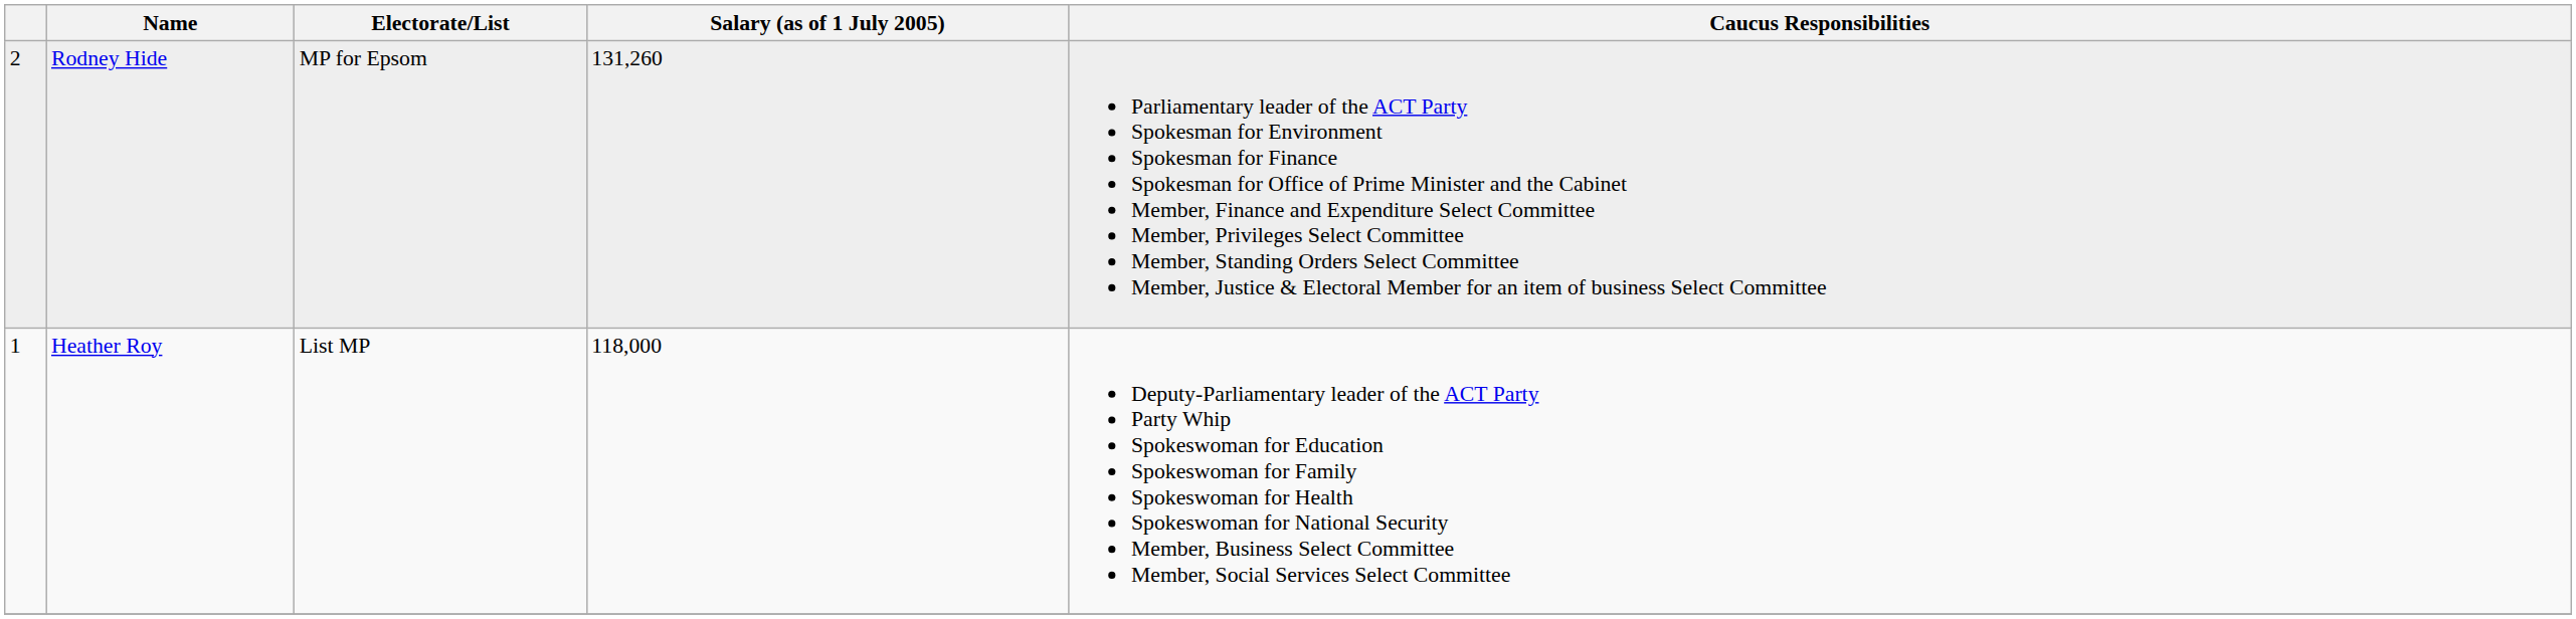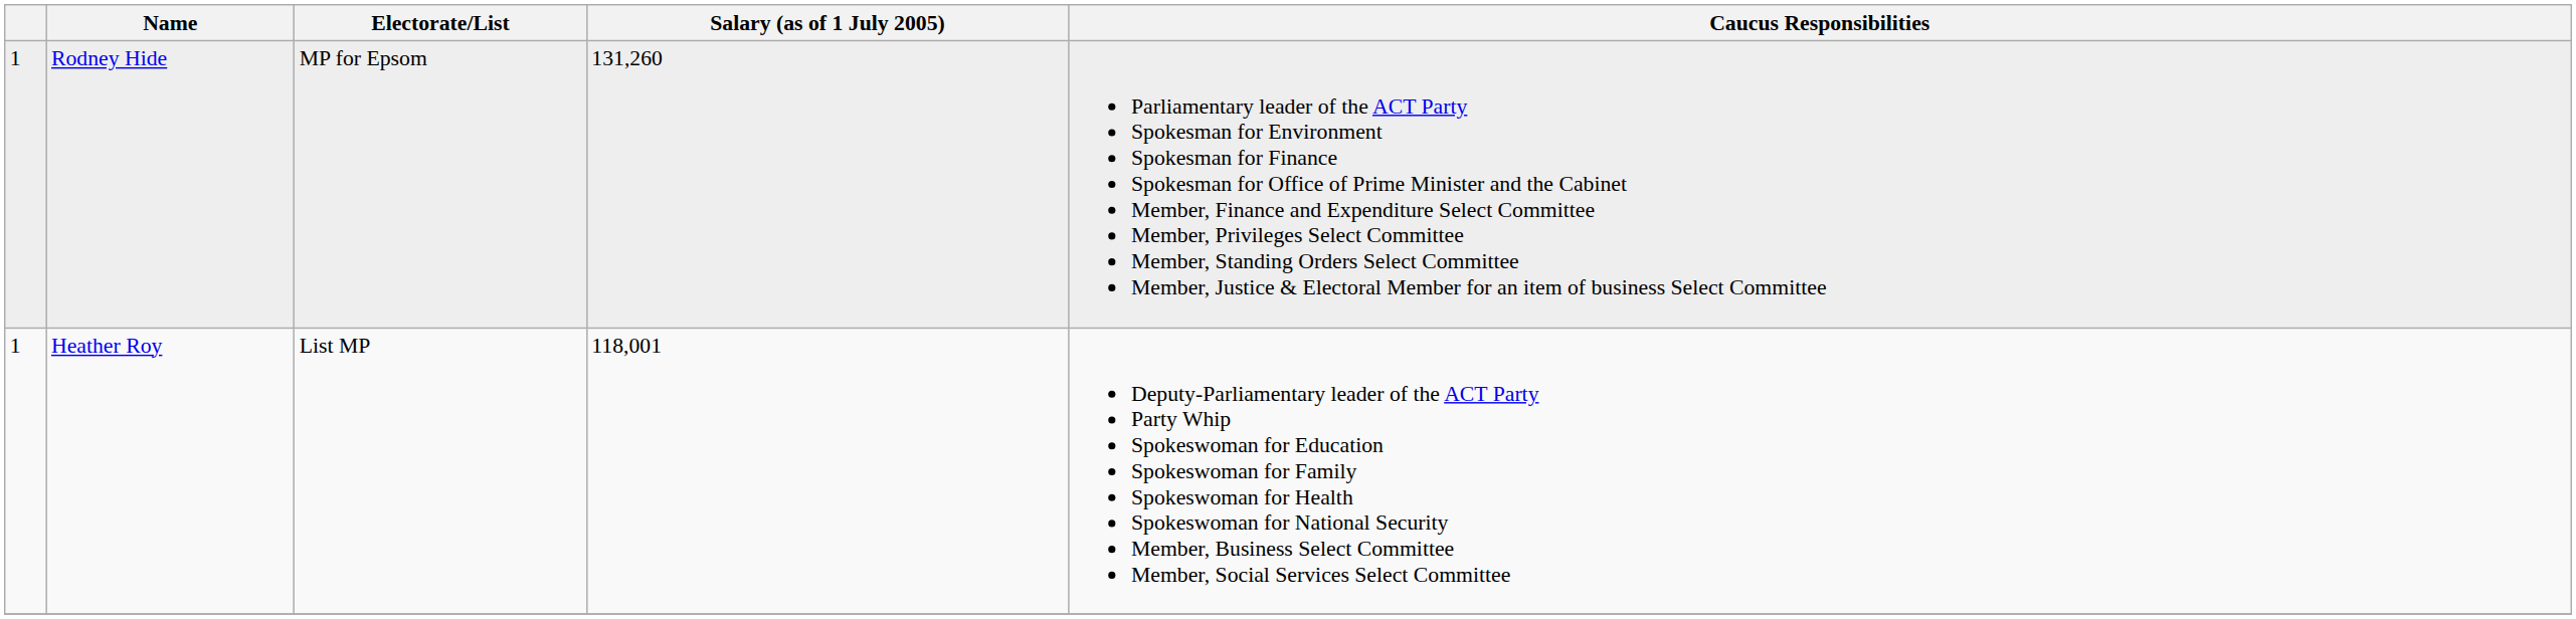Rodney Hide | column 1: 2 -> 1
Heather Roy | Salary (as of 1 July 2005): 118,000 -> 118,001
